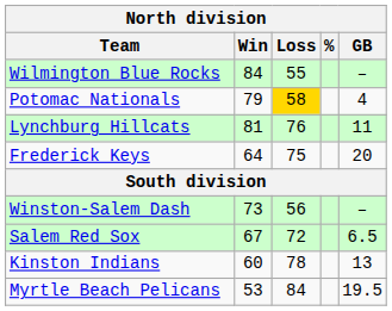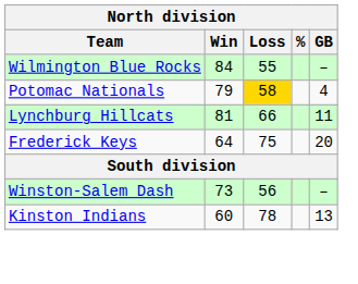Lynchburg Hillcats | Loss: 76 -> 66
- row: Salem Red Sox | 67 | 72 | 6.5
- row: Myrtle Beach Pelicans | 53 | 84 | 19.5
